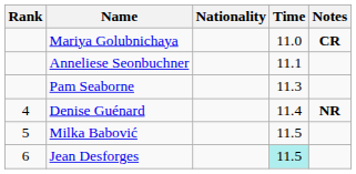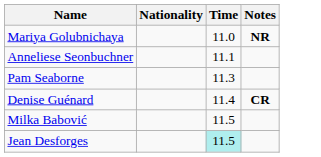- column: Rank | 4 | 5 | 6
Mariya Golubnichaya | Notes: CR -> NR
Denise Guénard | Notes: NR -> CR
